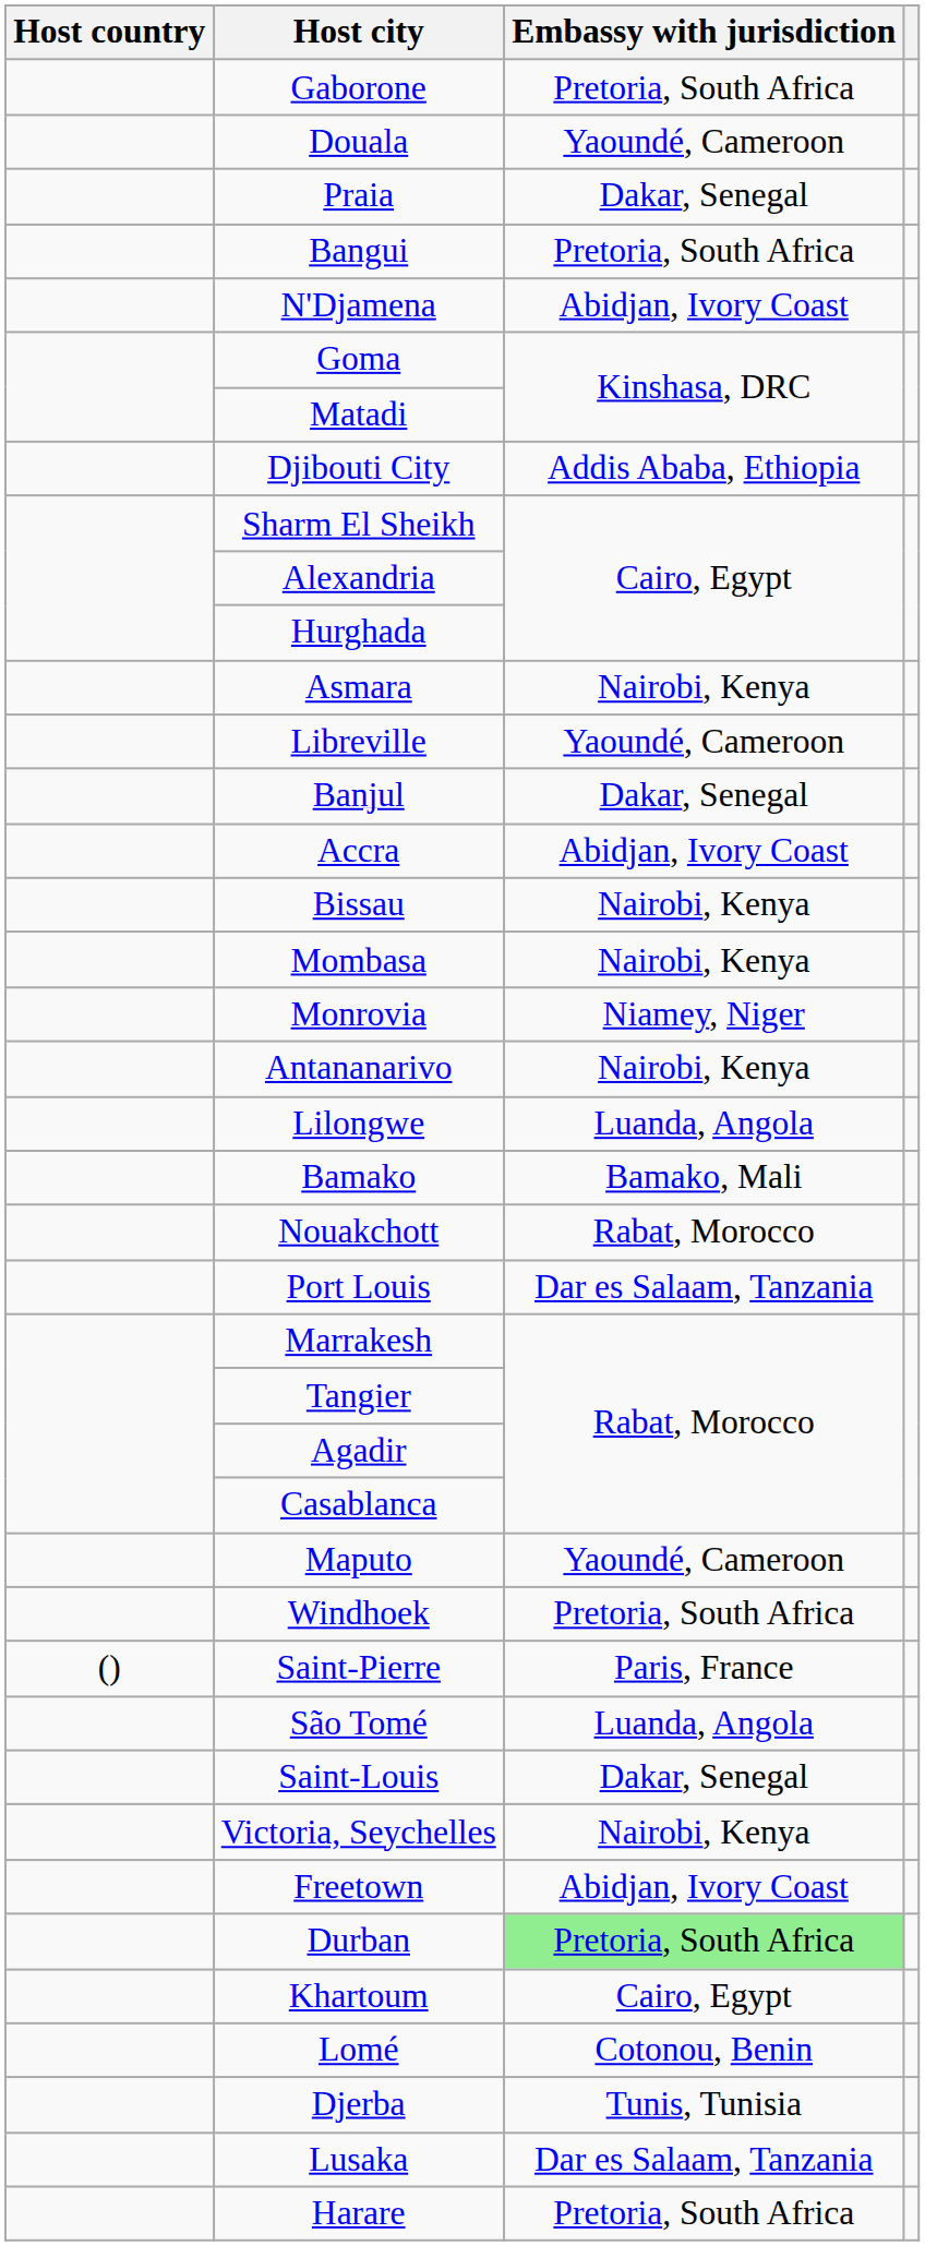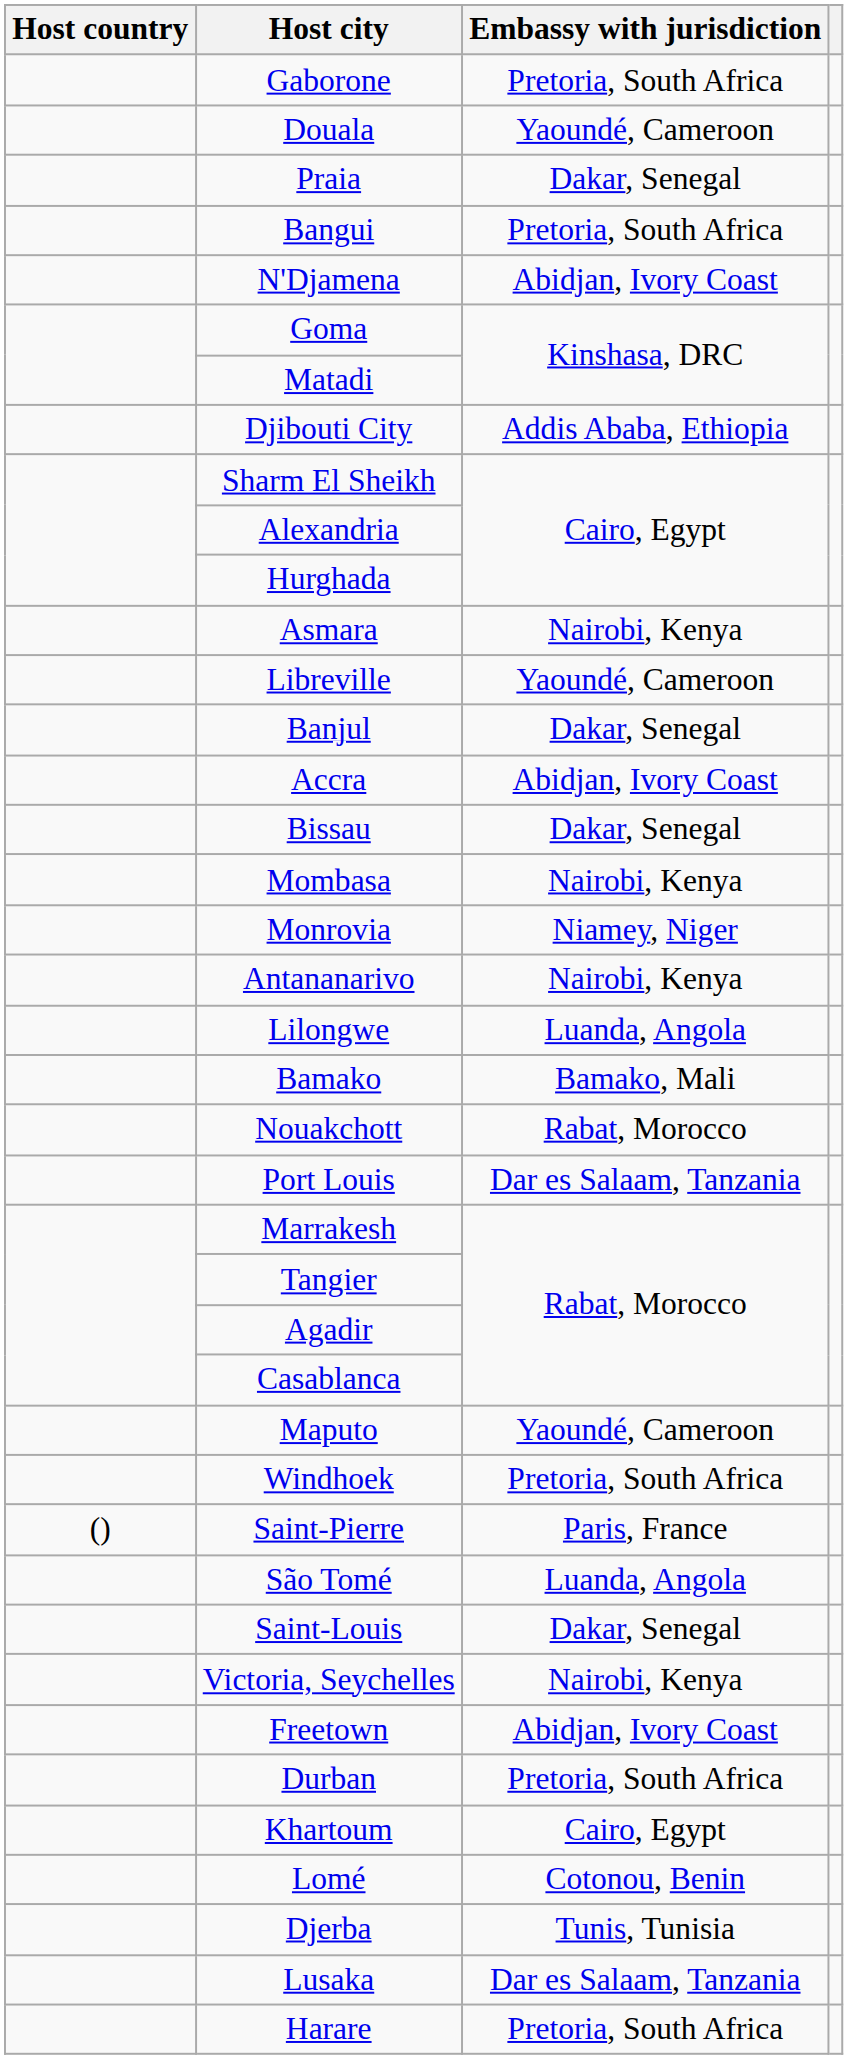Bissau | Embassy with jurisdiction: Nairobi, Kenya -> Dakar, Senegal
Durban | Embassy with jurisdiction: lightgreen background -> no background
